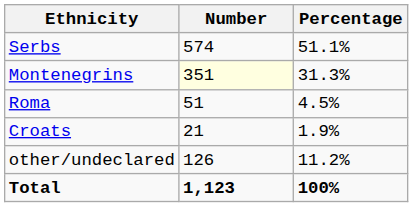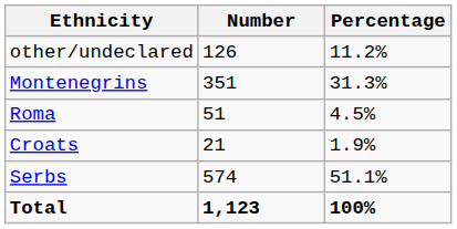rows swapped: Serbs <-> other/undeclared
Montenegrins | Number: lightyellow background -> no background
